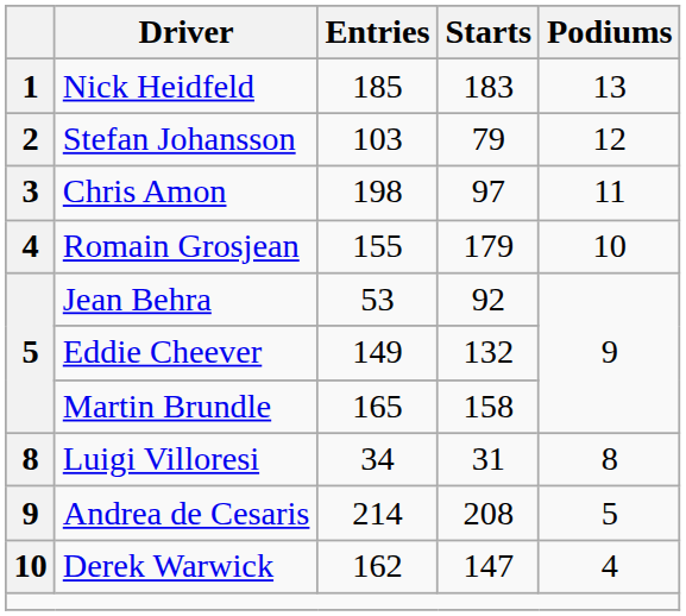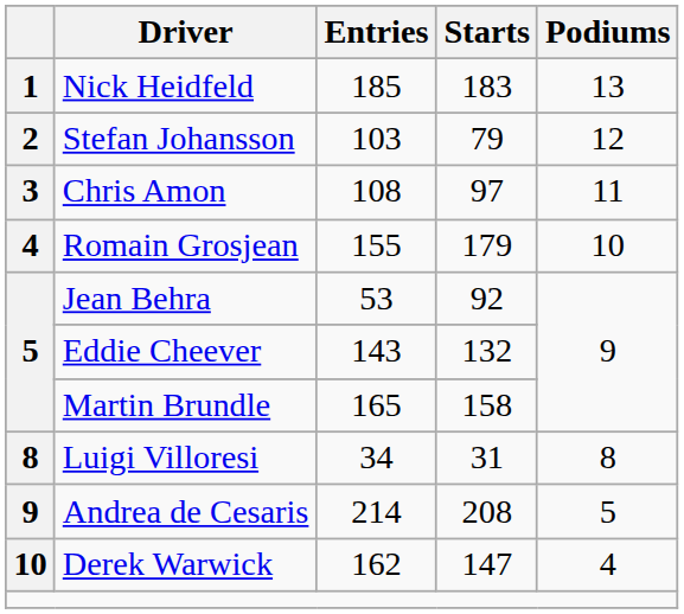Chris Amon | Entries: 198 -> 108
Eddie Cheever | Entries: 149 -> 143
